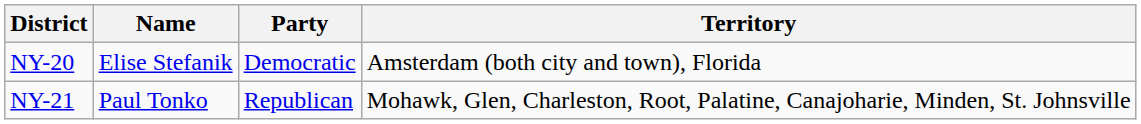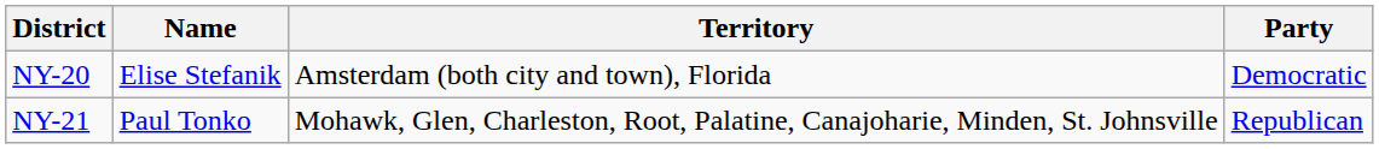columns swapped: Party <-> Territory
